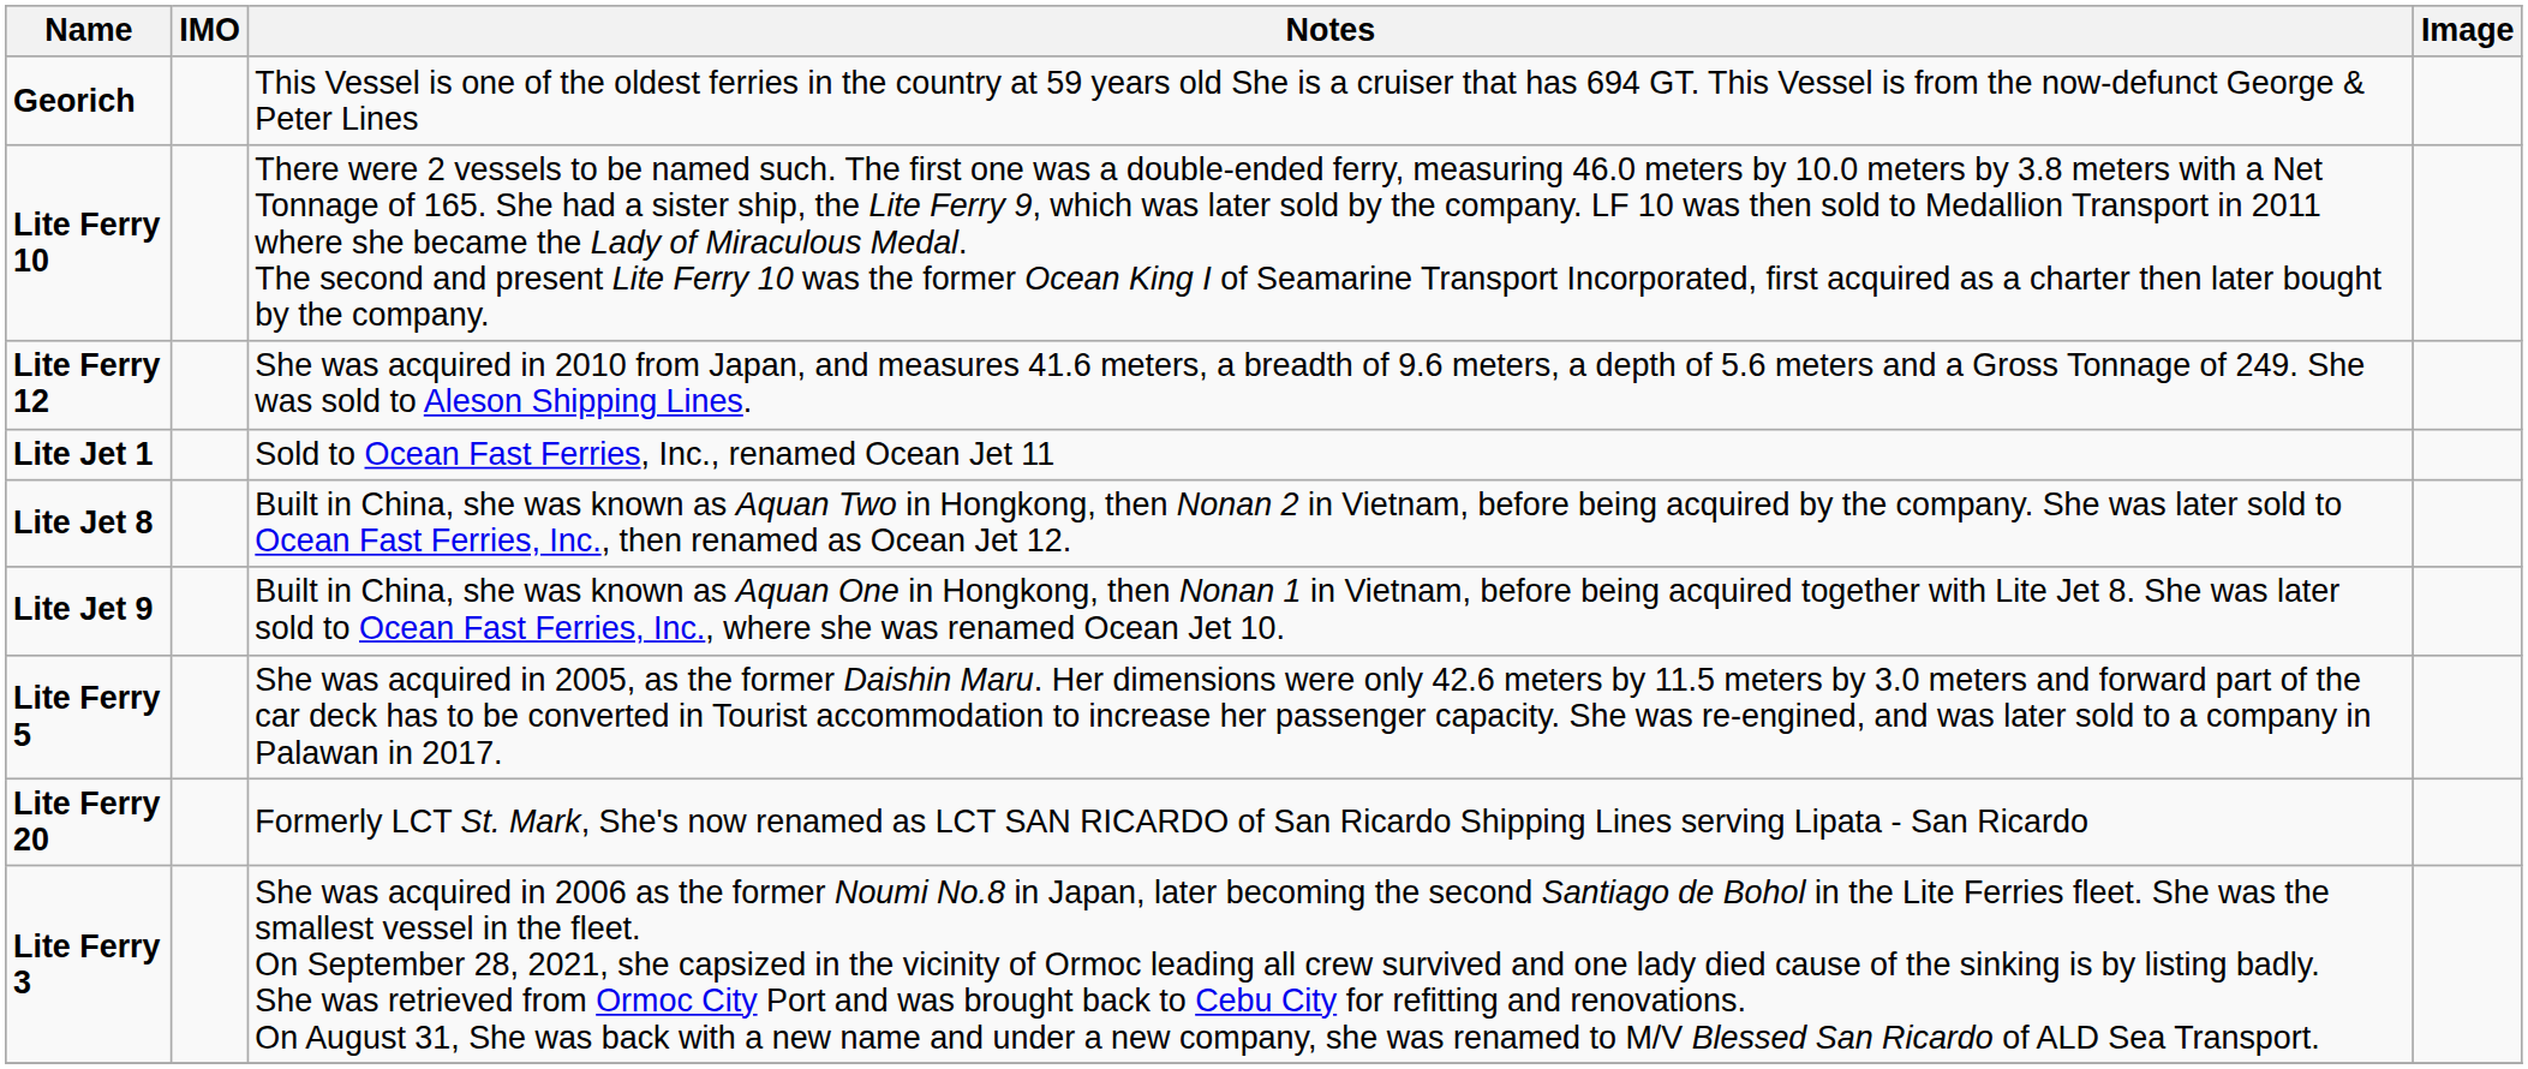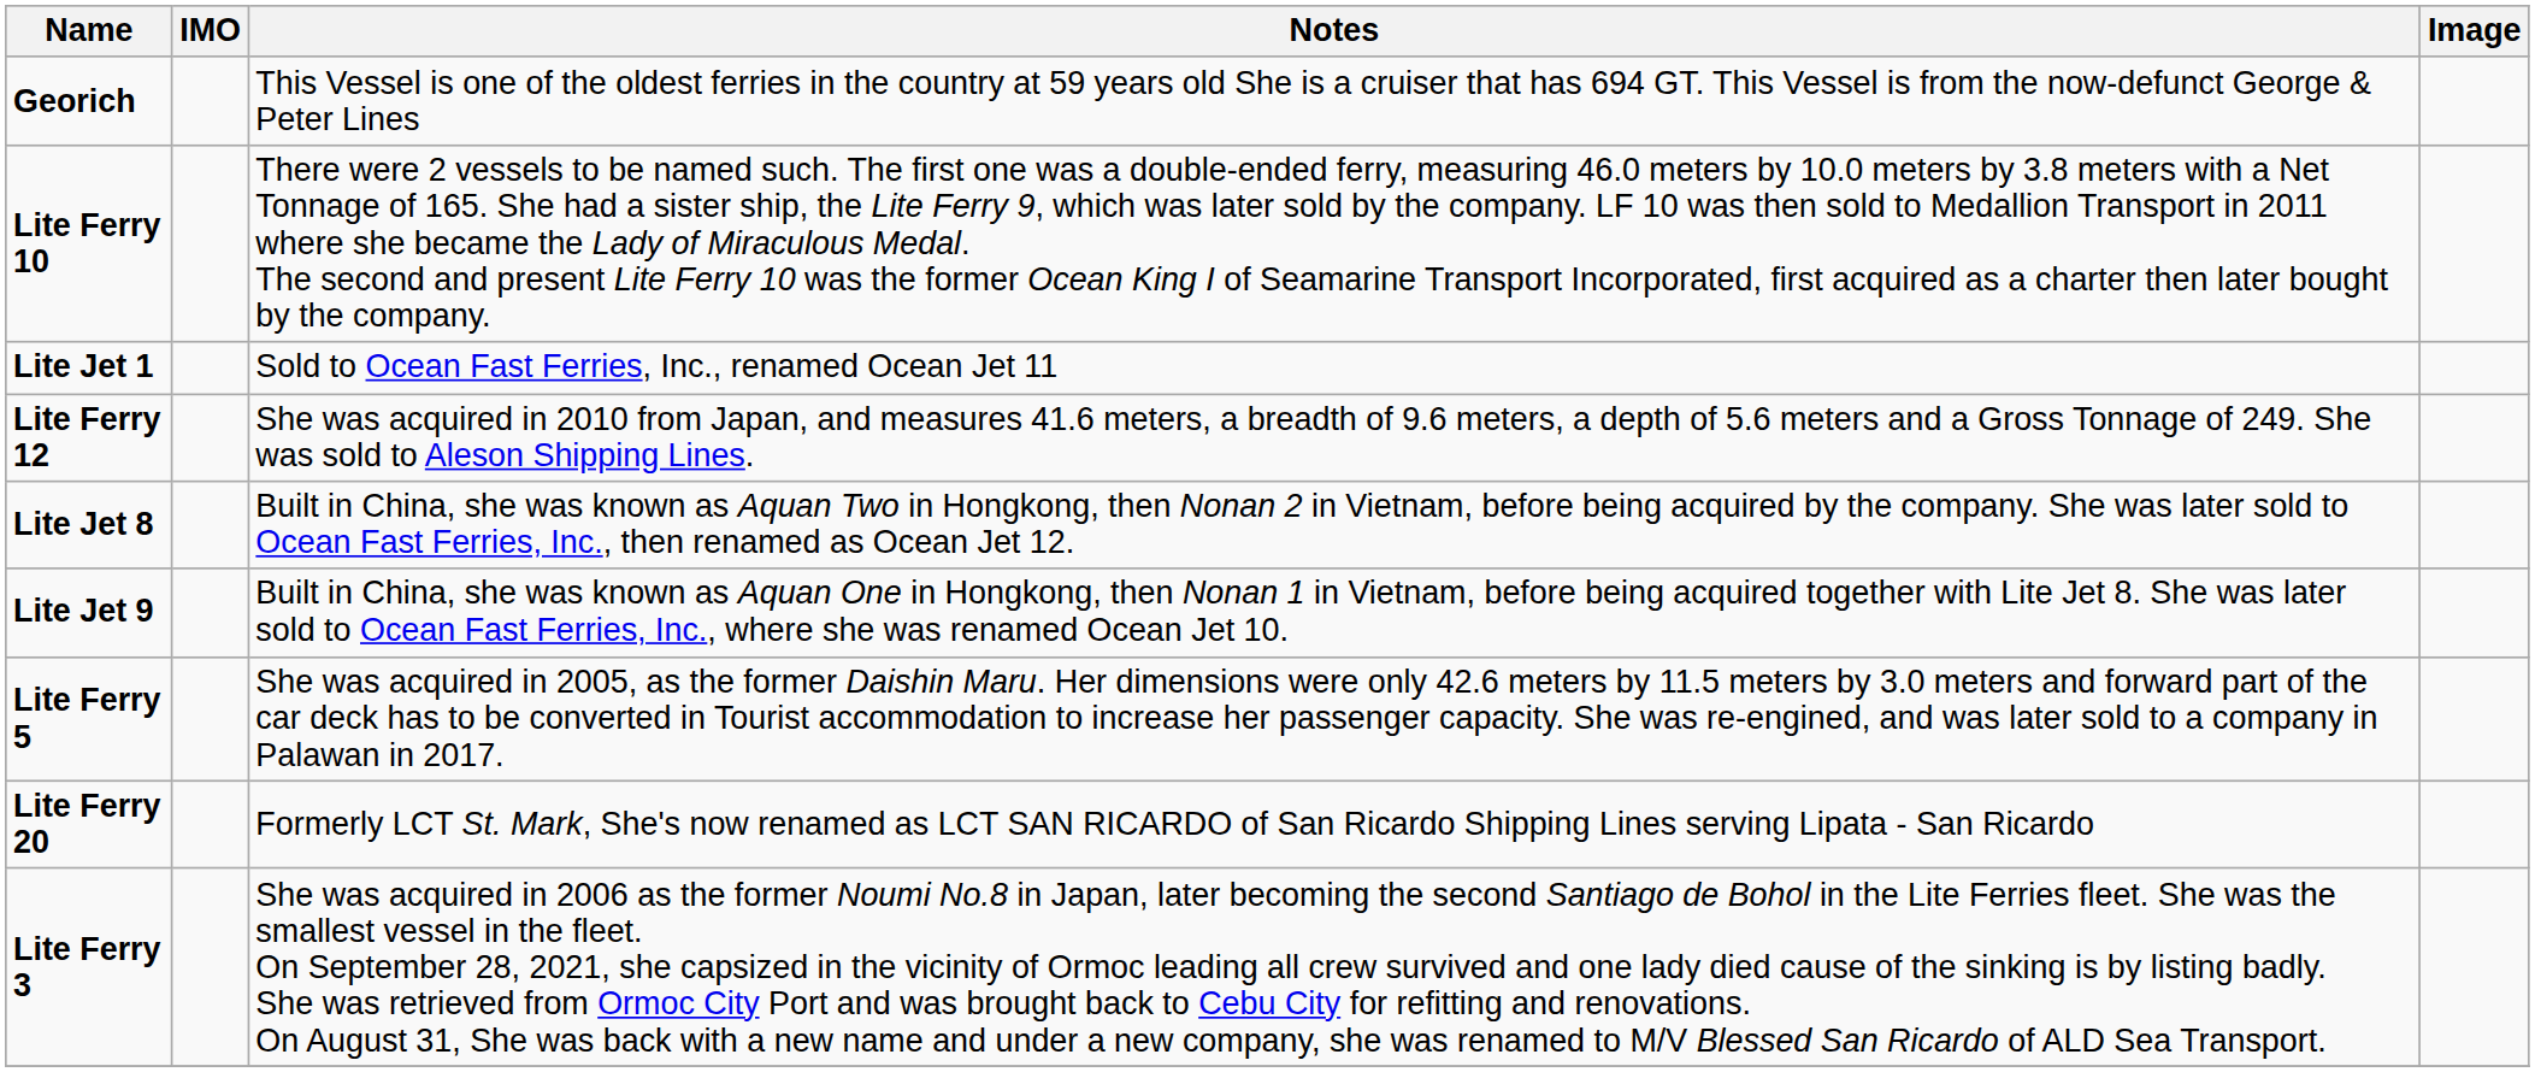rows swapped: Lite Ferry 12 <-> Lite Jet 1
